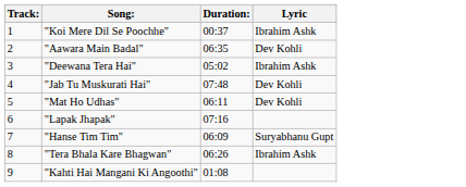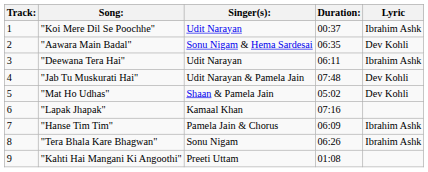+ column: Singer(s): | Udit Narayan | Sonu Nigam & Hema Sardesai | Udit Narayan | Udit Narayan & Pamela Jain | Shaan & Pamela Jain | Kamaal Khan | Pamela Jain & Chorus | Sonu Nigam | Preeti Uttam
"Deewana Tera Hai" | Duration:: 05:02 -> 06:11
"Mat Ho Udhas" | Duration:: 06:11 -> 05:02
"Hanse Tim Tim" | Lyric: Suryabhanu Gupt -> Ibrahim Ashk
